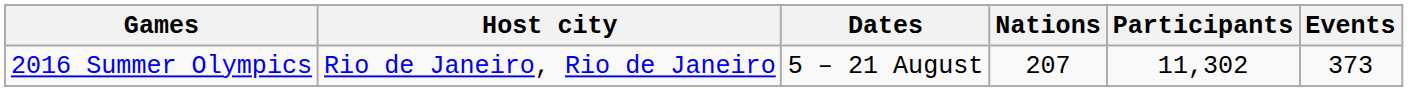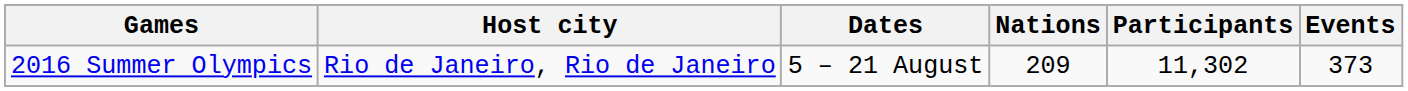2016 Summer Olympics | Nations: 207 -> 209
